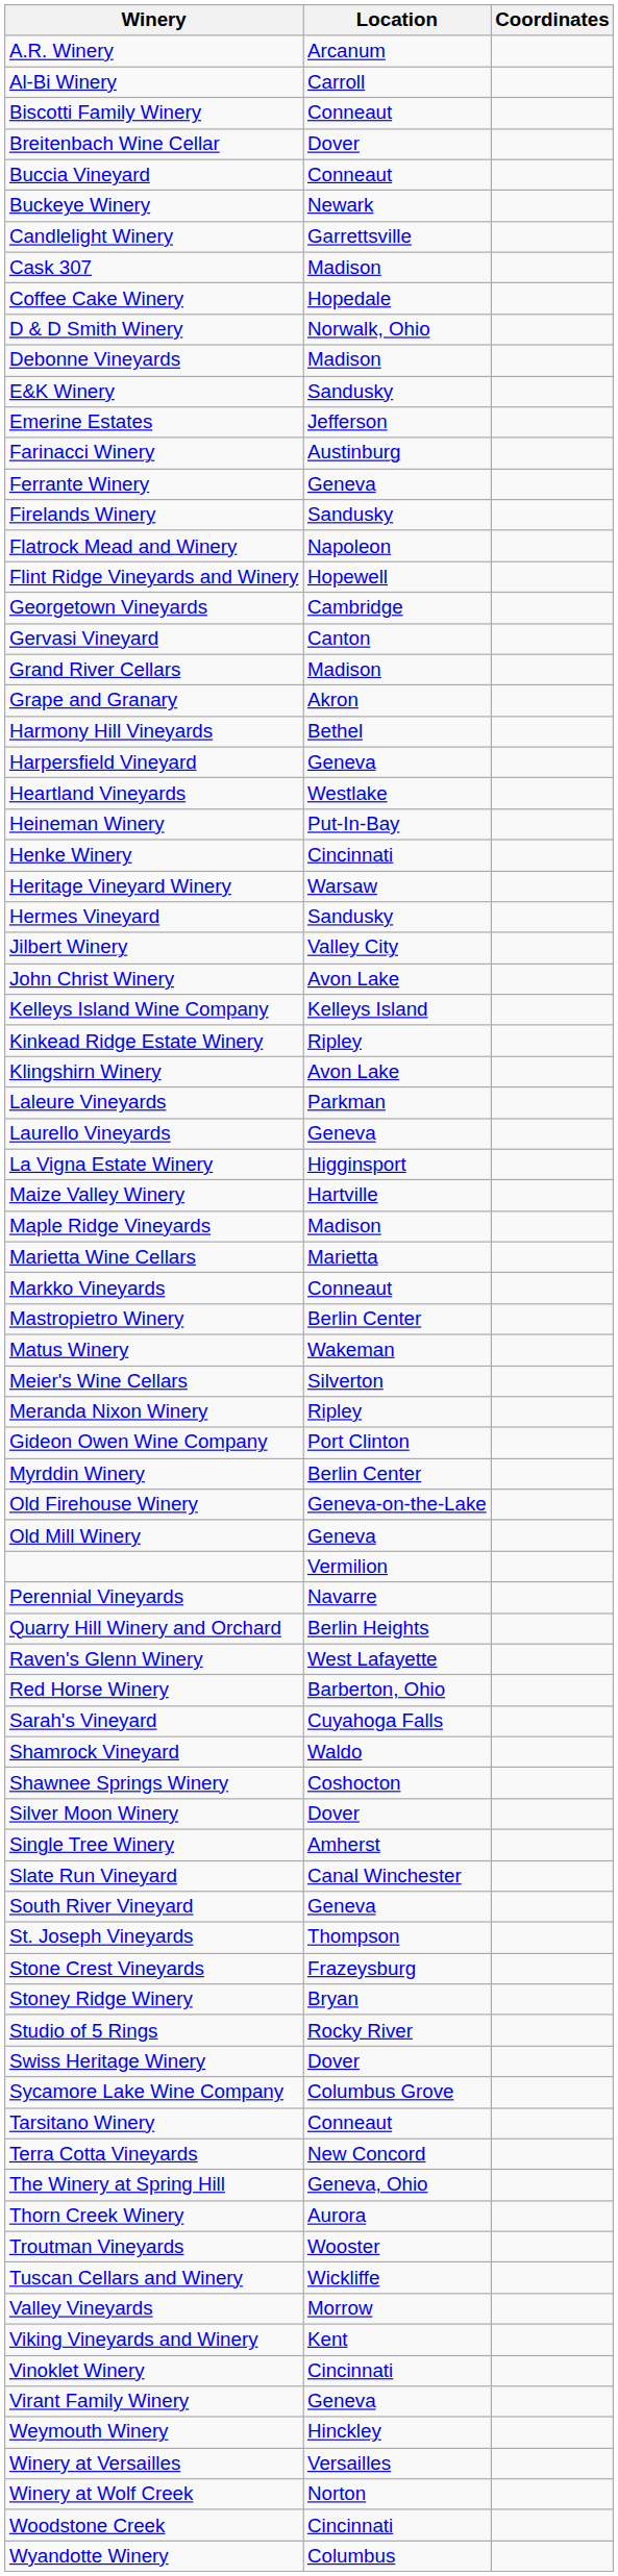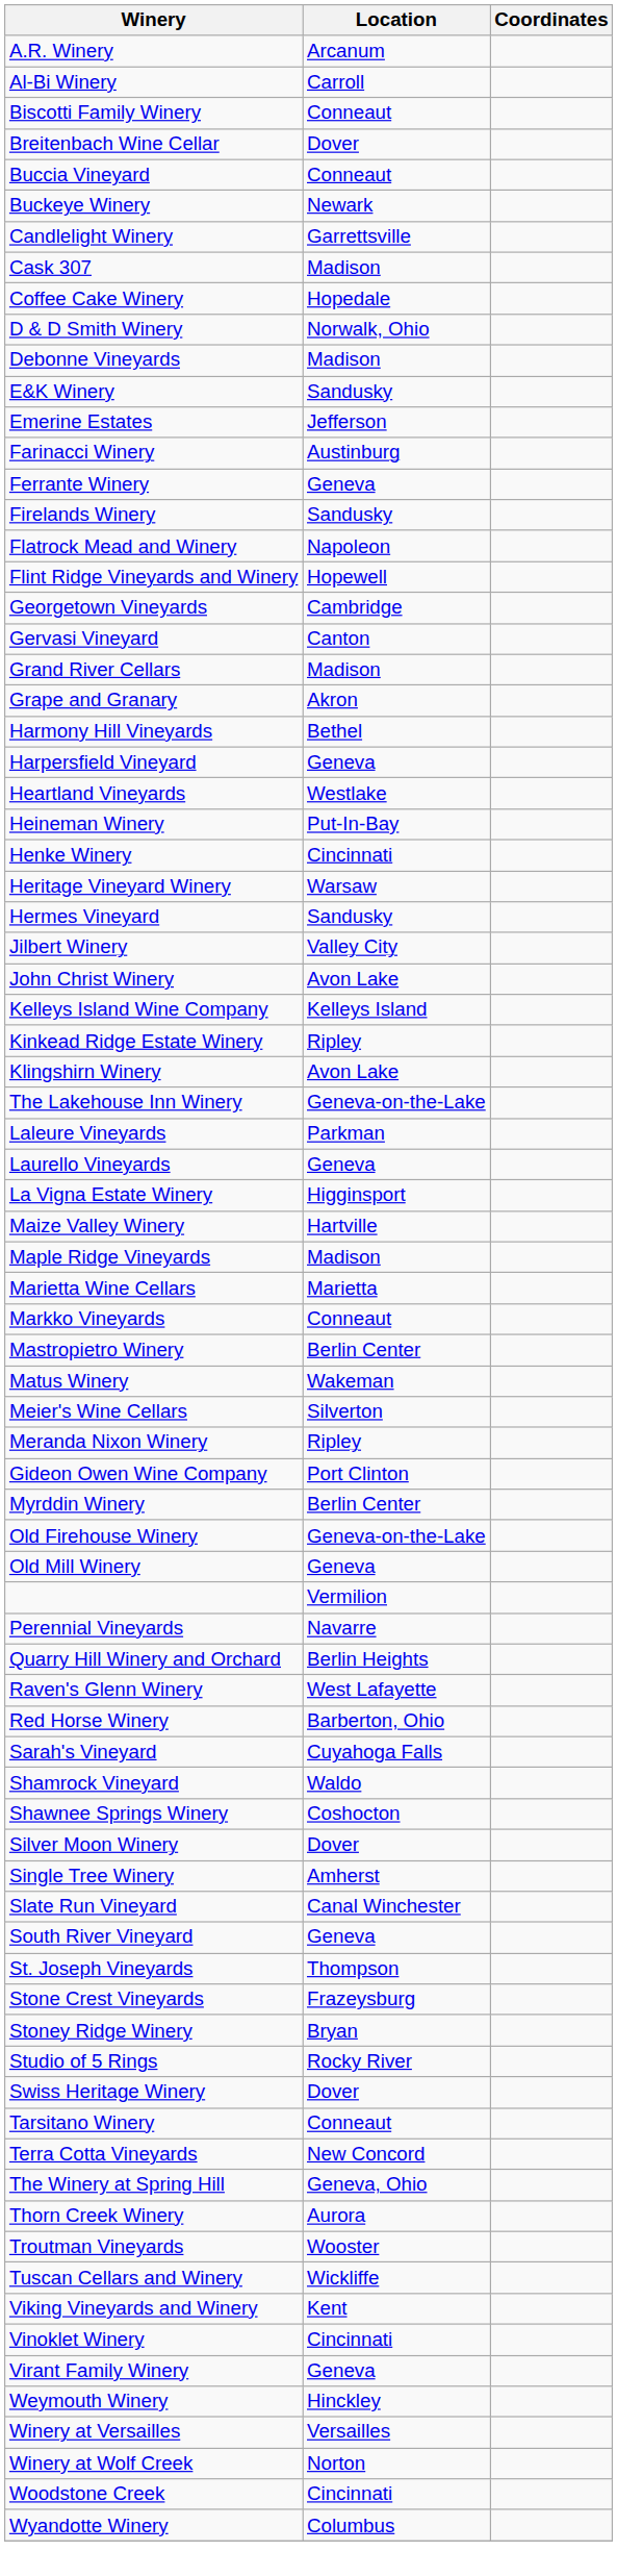+ row: The Lakehouse Inn Winery | Geneva-on-the-Lake
- row: Sycamore Lake Wine Company | Columbus Grove
- row: Valley Vineyards | Morrow
